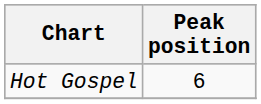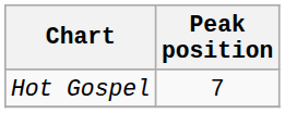Hot Gospel | Peak position: 6 -> 7
